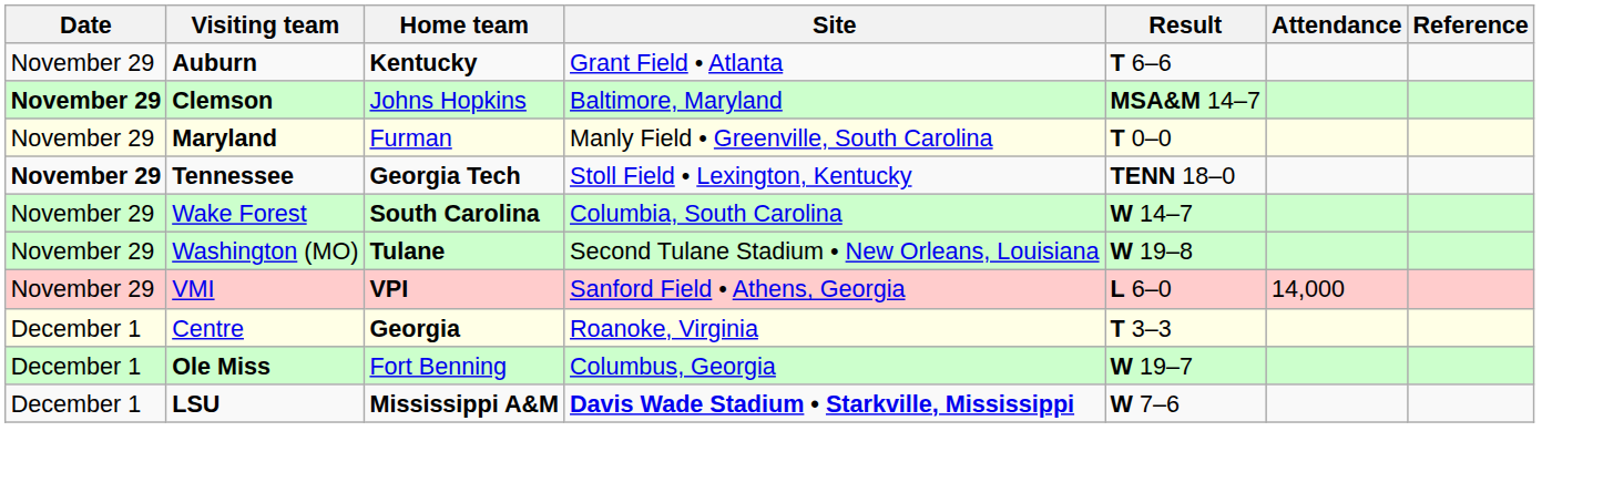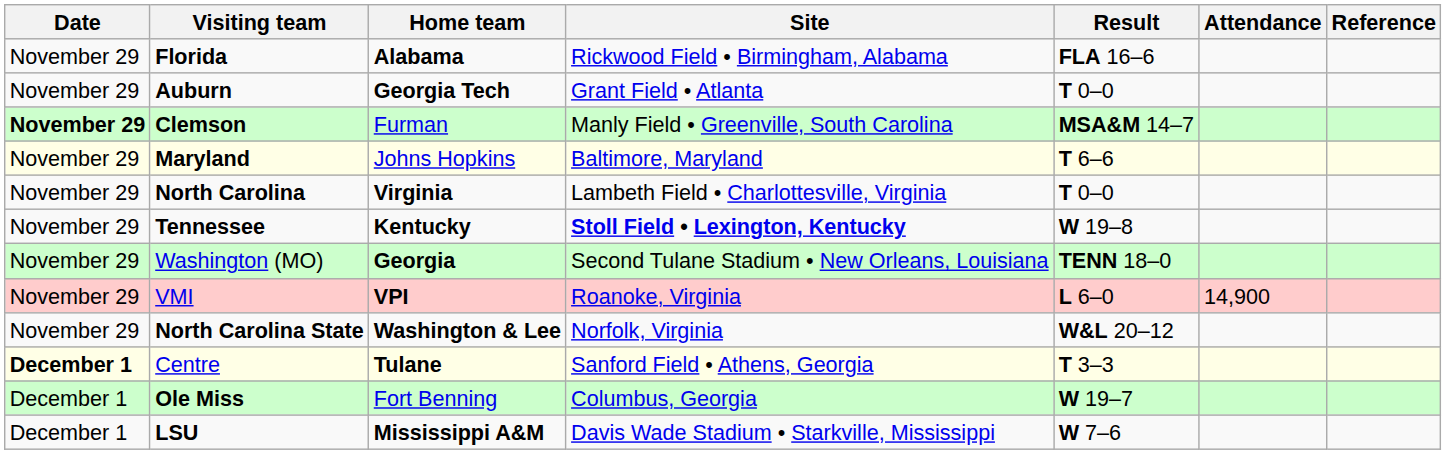+ row: November 29 | Florida | Alabama | Rickwood Field • Birmingham, Alabama | FLA 16–6
Auburn | Home team: Kentucky -> Georgia Tech
Auburn | Result: T 6–6 -> T 0–0
Clemson | Home team: Johns Hopkins -> Furman
Clemson | Site: Baltimore, Maryland -> Manly Field • Greenville, South Carolina
Maryland | Home team: Furman -> Johns Hopkins
Maryland | Site: Manly Field • Greenville, South Carolina -> Baltimore, Maryland
Maryland | Result: T 0–0 -> T 6–6
+ row: November 29 | North Carolina | Virginia | Lambeth Field • Charlottesville, Virginia | T 0–0
Tennessee | Date: bold -> normal
Tennessee | Home team: Georgia Tech -> Kentucky
Tennessee | Site: normal -> bold
Tennessee | Result: TENN 18–0 -> W 19–8
- row: November 29 | Wake Forest | South Carolina | Columbia, South Carolina | W 14–7
Washington (MO) | Home team: Tulane -> Georgia
Washington (MO) | Result: W 19–8 -> TENN 18–0
VMI | Site: Sanford Field • Athens, Georgia -> Roanoke, Virginia
VMI | Attendance: 14,000 -> 14,900
+ row: November 29 | North Carolina State | Washington & Lee | Norfolk, Virginia | W&L 20–12
Centre | Date: normal -> bold
Centre | Home team: Georgia -> Tulane
Centre | Site: Roanoke, Virginia -> Sanford Field • Athens, Georgia
LSU | Site: bold -> normal
